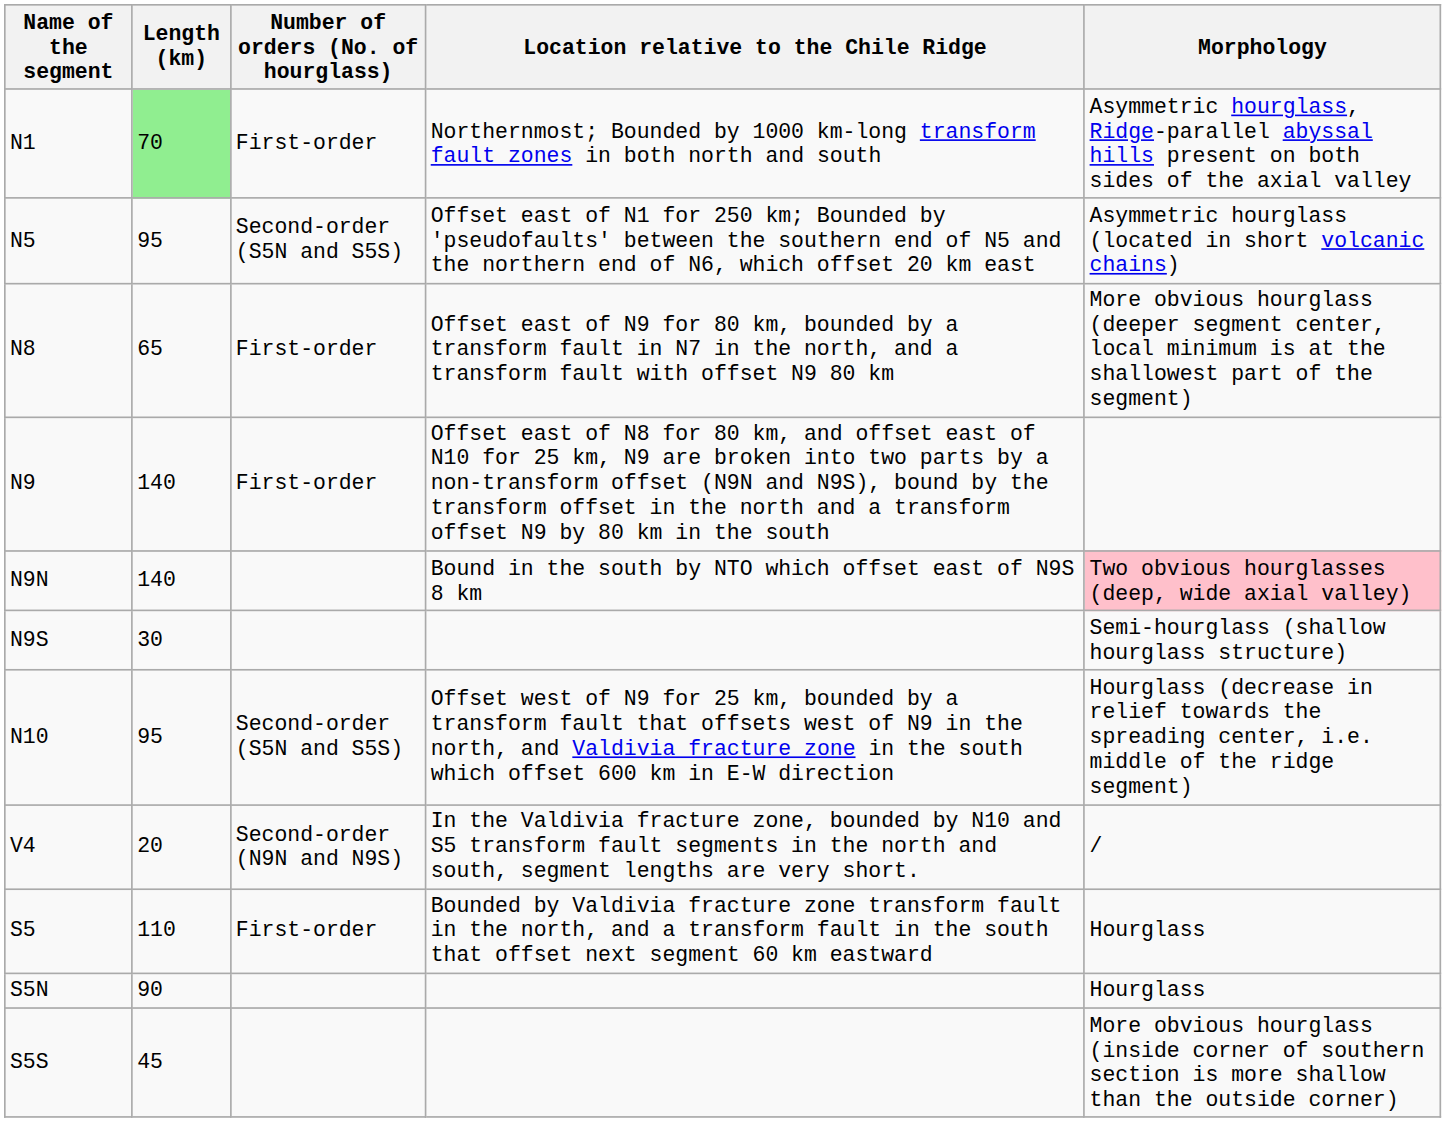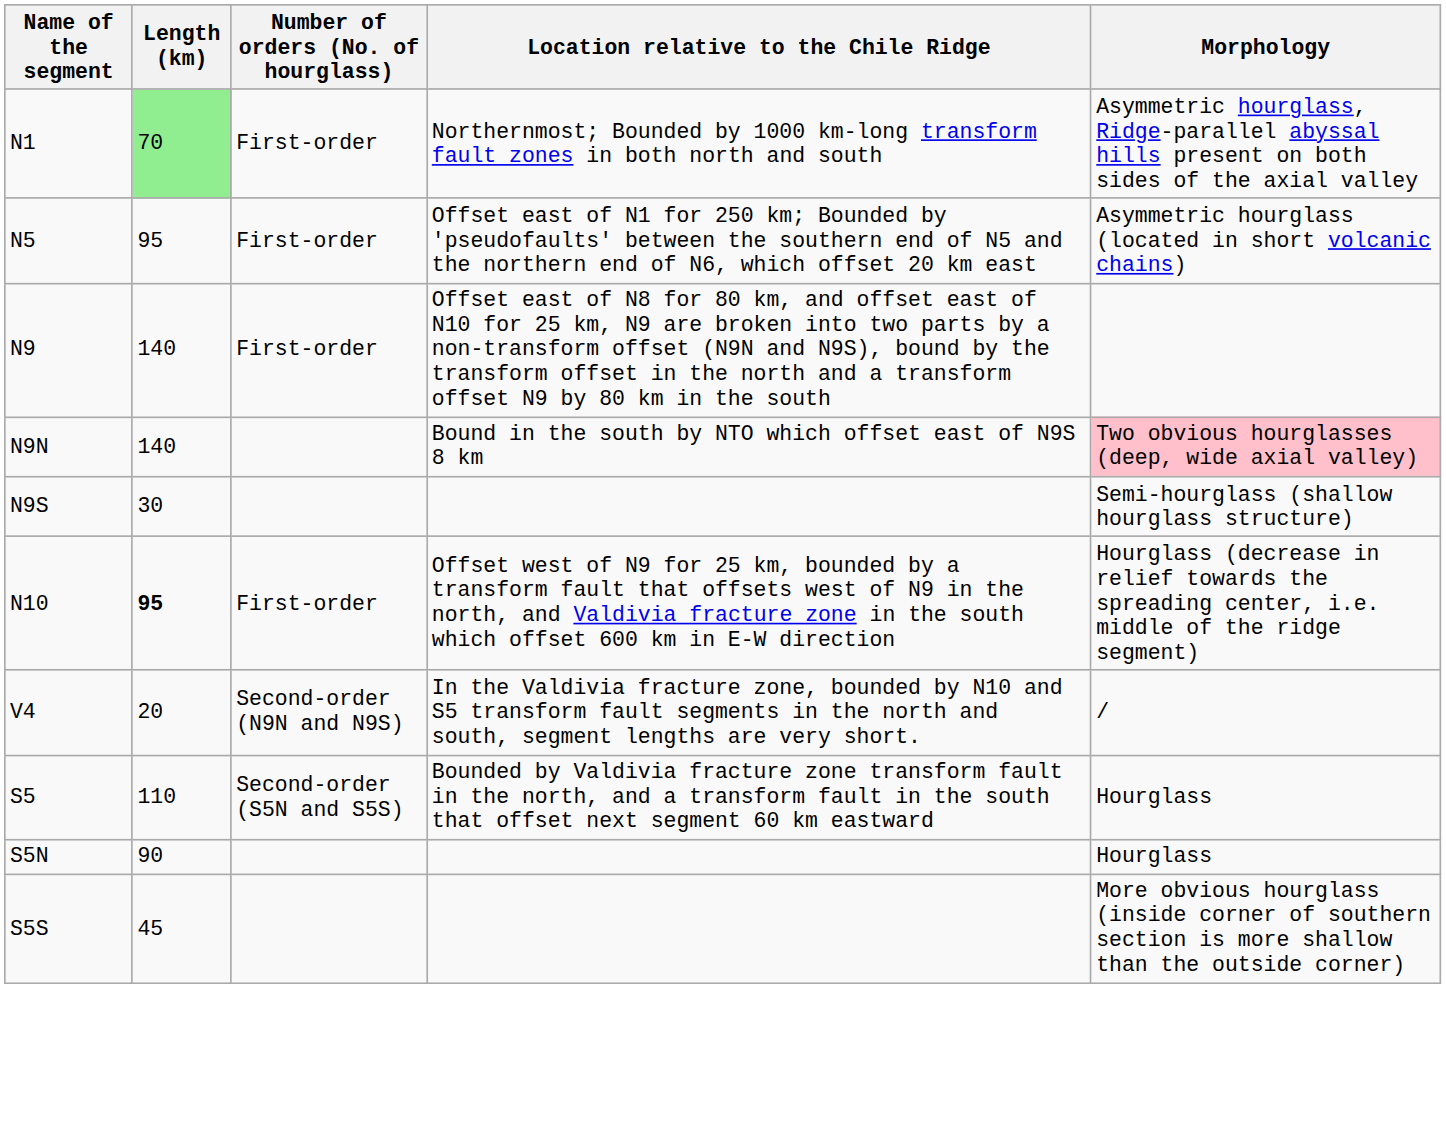N5 | Number of orders (No. of hourglass): Second-order (S5N and S5S) -> First-order
- row: N8 | 65 | First-order | Offset east of N9 for 80 km, bounded by a transform fault in N7 in the north, and a transform fault with offset N9 80 km | More obvious hourglass (deeper segment center, local minimum is at the shallowest part of the segment)
N10 | Length (km): normal -> bold
N10 | Number of orders (No. of hourglass): Second-order (S5N and S5S) -> First-order
S5 | Number of orders (No. of hourglass): First-order -> Second-order (S5N and S5S)
